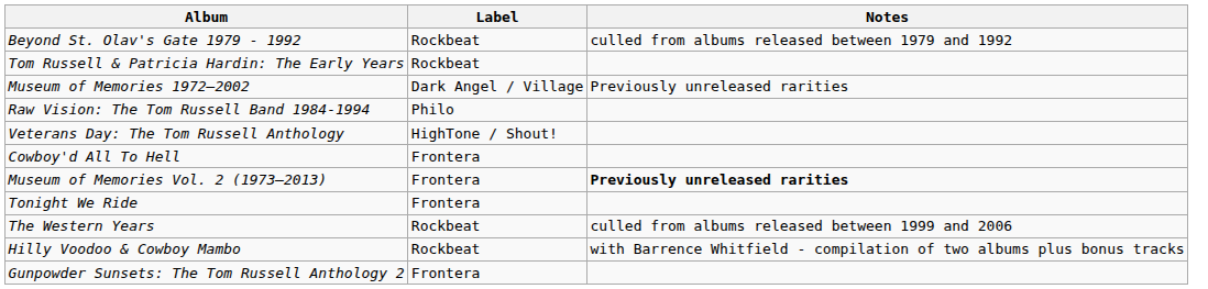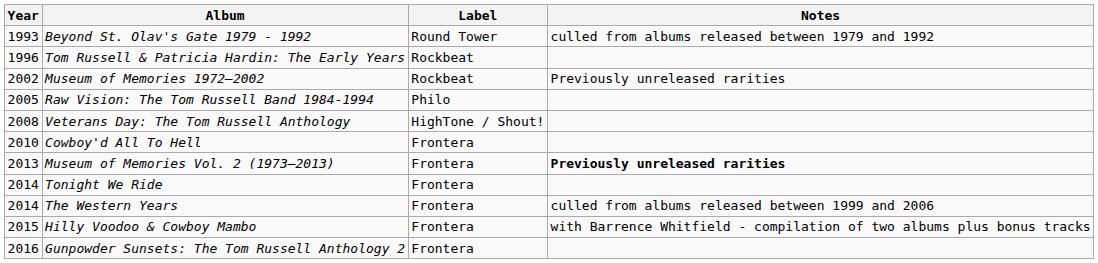+ column: Year | 1993 | 1996 | 2002 | 2005 | 2008 | 2010 | 2013 | 2014 | 2014 | 2015 | 2016
Beyond St. Olav's Gate 1979 - 1992 | Label: Rockbeat -> Round Tower
Museum of Memories 1972–2002 | Label: Dark Angel / Village -> Rockbeat
The Western Years | Label: Rockbeat -> Frontera
Hilly Voodoo & Cowboy Mambo | Label: Rockbeat -> Frontera
